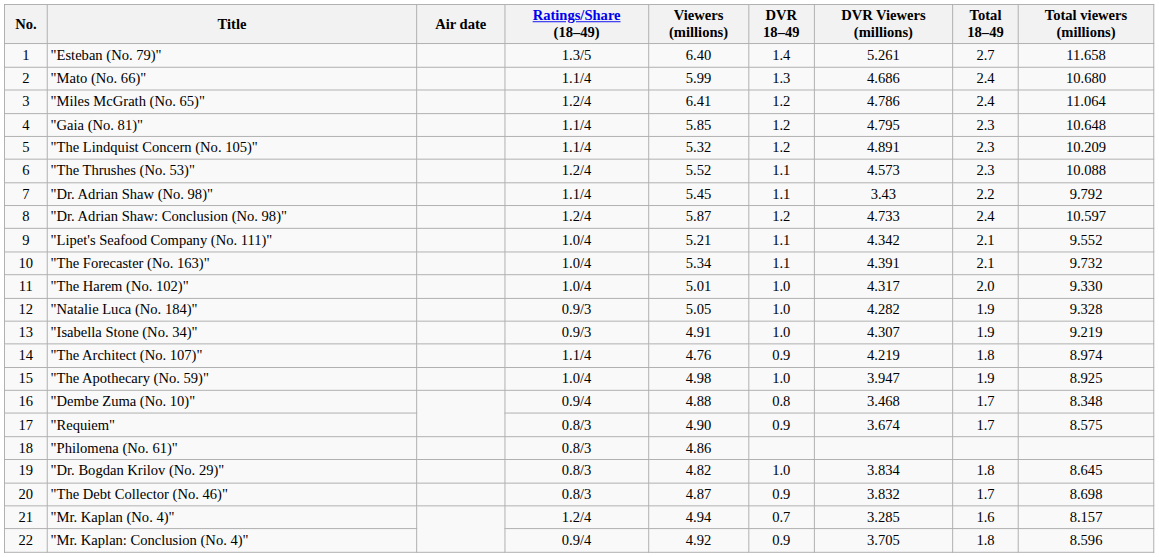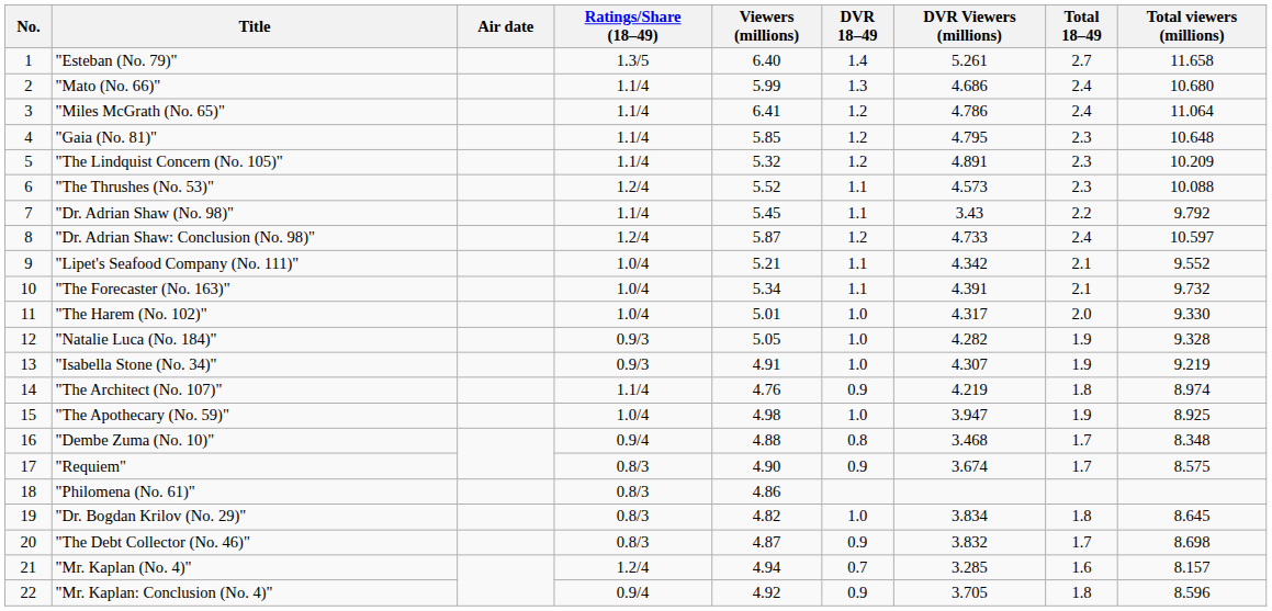"Miles McGrath (No. 65)" | Ratings/Share (18–49): 1.2/4 -> 1.1/4
